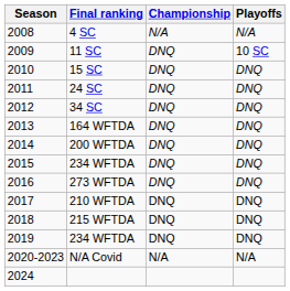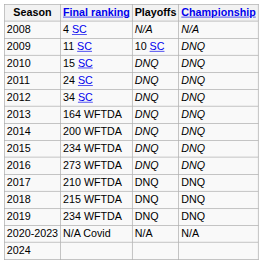columns swapped: Playoffs <-> Championship
